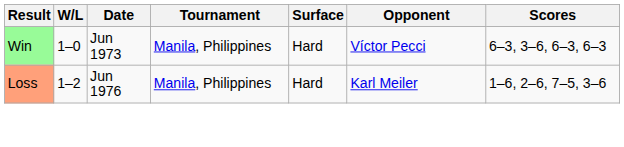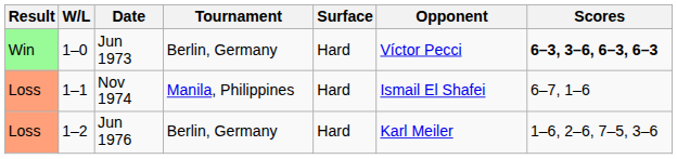Jun 1973 | Tournament: Manila, Philippines -> Berlin, Germany
Jun 1973 | Scores: normal -> bold
+ row: Loss | 1–1 | Nov 1974 | Manila, Philippines | Hard | Ismail El Shafei | 6–7, 1–6
Jun 1976 | Tournament: Manila, Philippines -> Berlin, Germany
